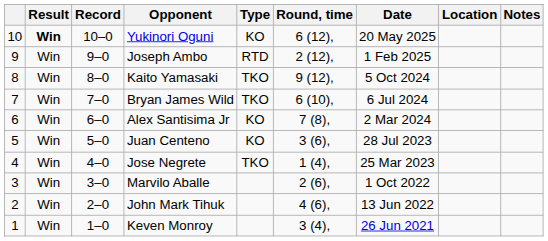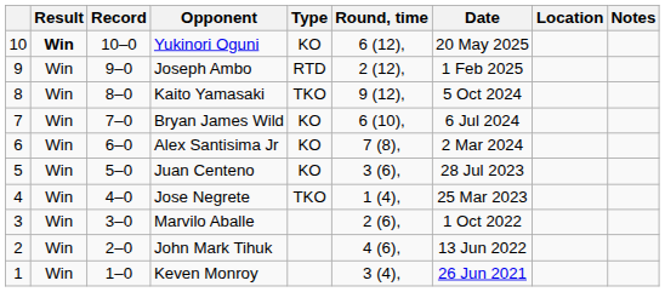Bryan James Wild | Type: TKO -> KO
